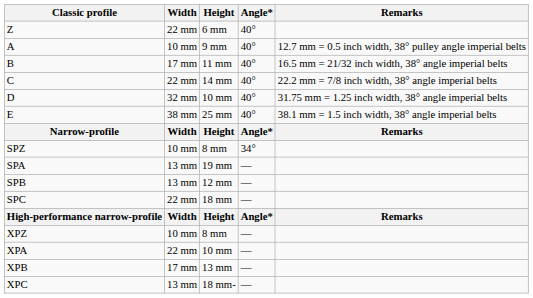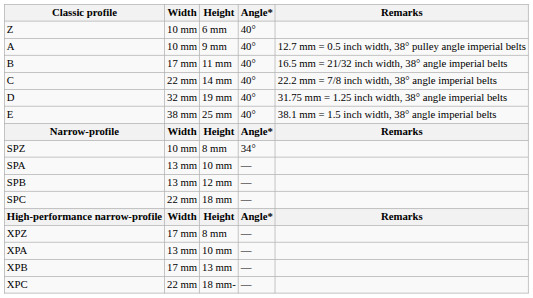Z | Width: 22 mm -> 10 mm
D | Height: 10 mm -> 19 mm
SPA | Height: 19 mm -> 10 mm
XPZ | Width: 10 mm -> 17 mm
XPA | Width: 22 mm -> 13 mm
XPC | Width: 13 mm -> 22 mm
